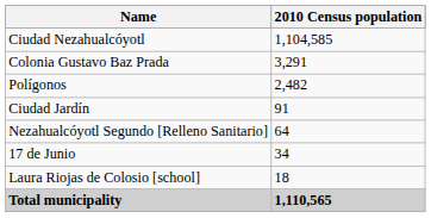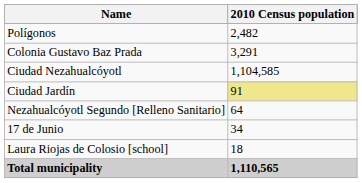rows swapped: Ciudad Nezahualcóyotl <-> Polígonos
Ciudad Jardín | 2010 Census population: no background -> khaki background
